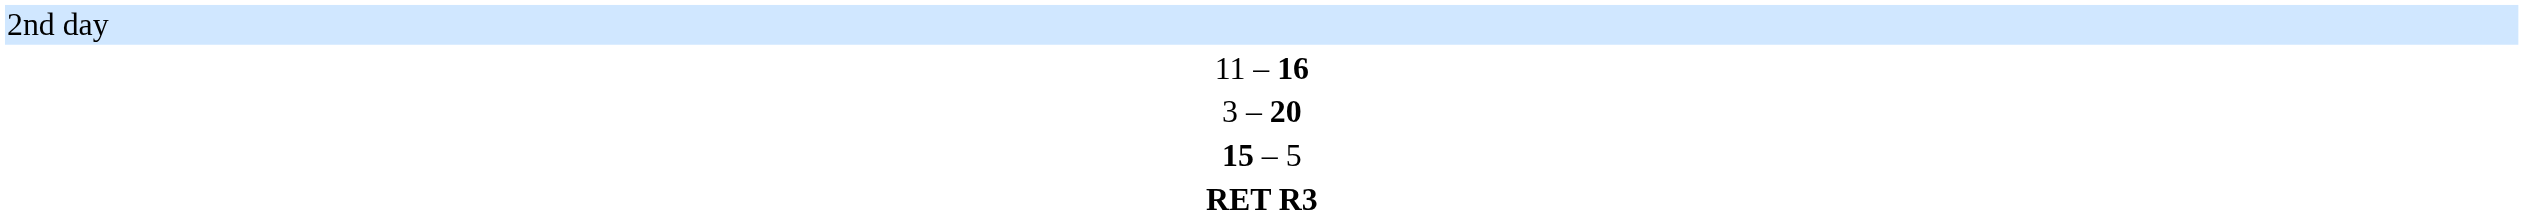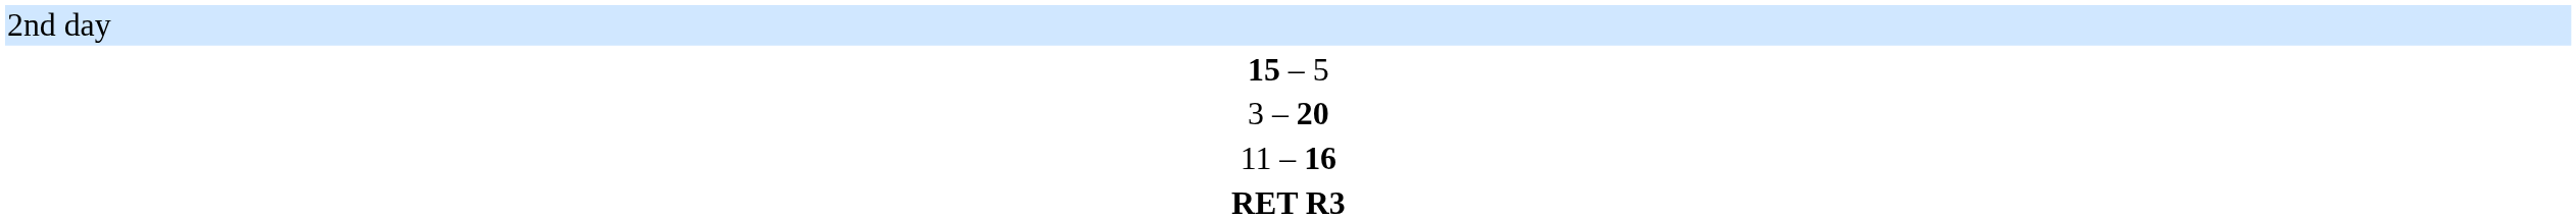rows swapped: 11 – 16 <-> 15 – 5
